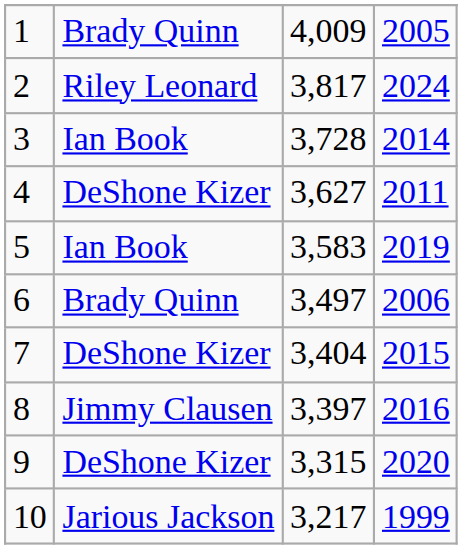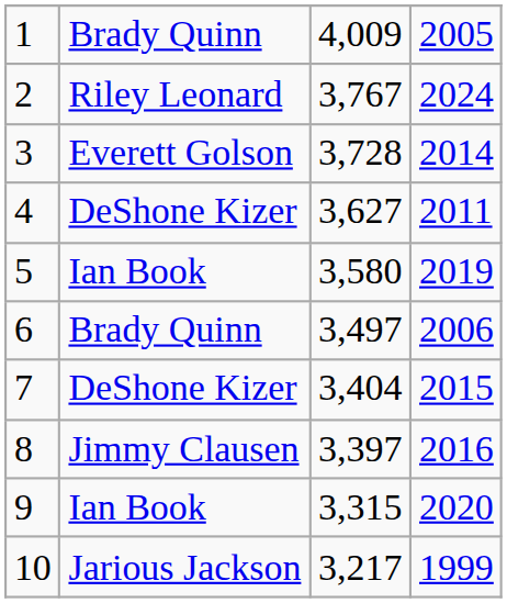2 | column 3: 3,817 -> 3,767
3 | column 2: Ian Book -> Everett Golson
5 | column 3: 3,583 -> 3,580
9 | column 2: DeShone Kizer -> Ian Book
